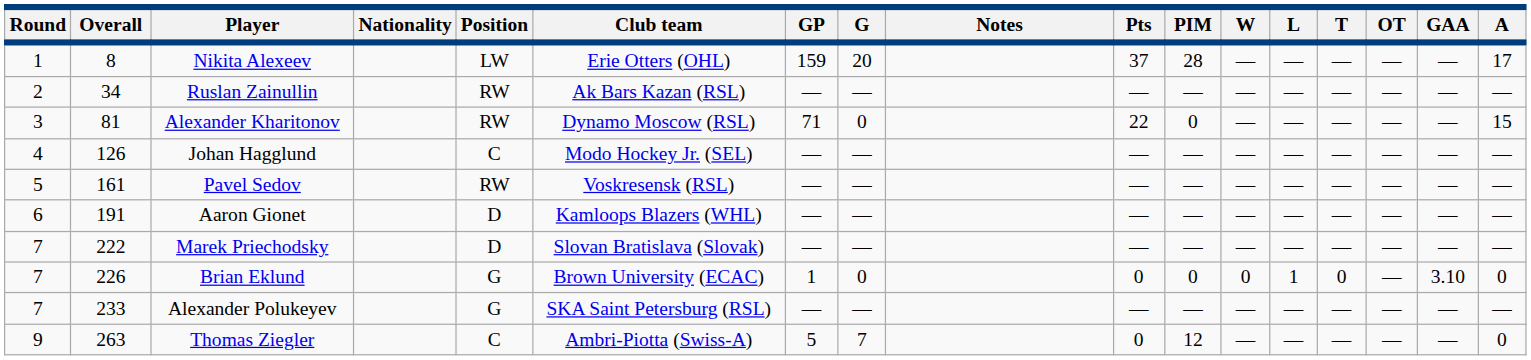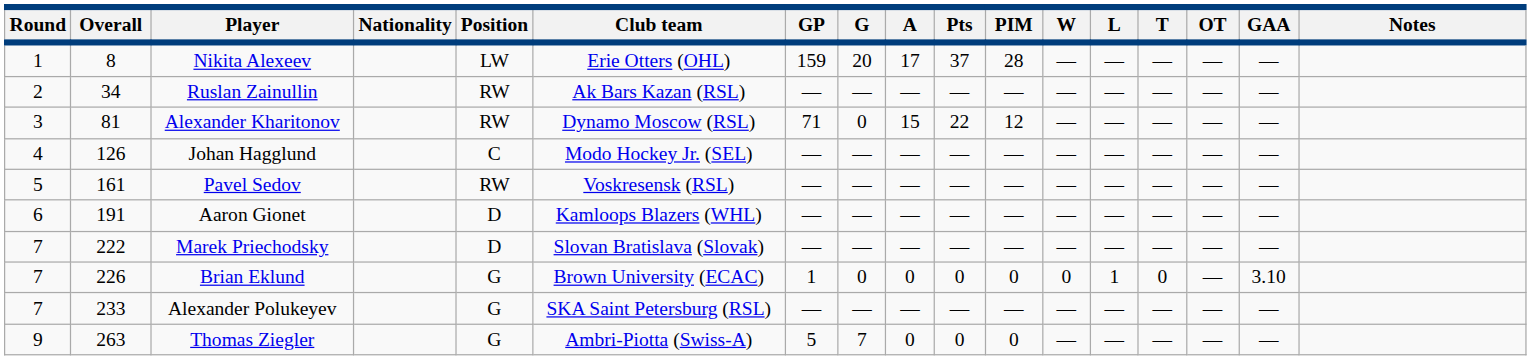columns swapped: A <-> Notes
Alexander Kharitonov | PIM: 0 -> 12
Thomas Ziegler | Position: C -> G
Thomas Ziegler | PIM: 12 -> 0
